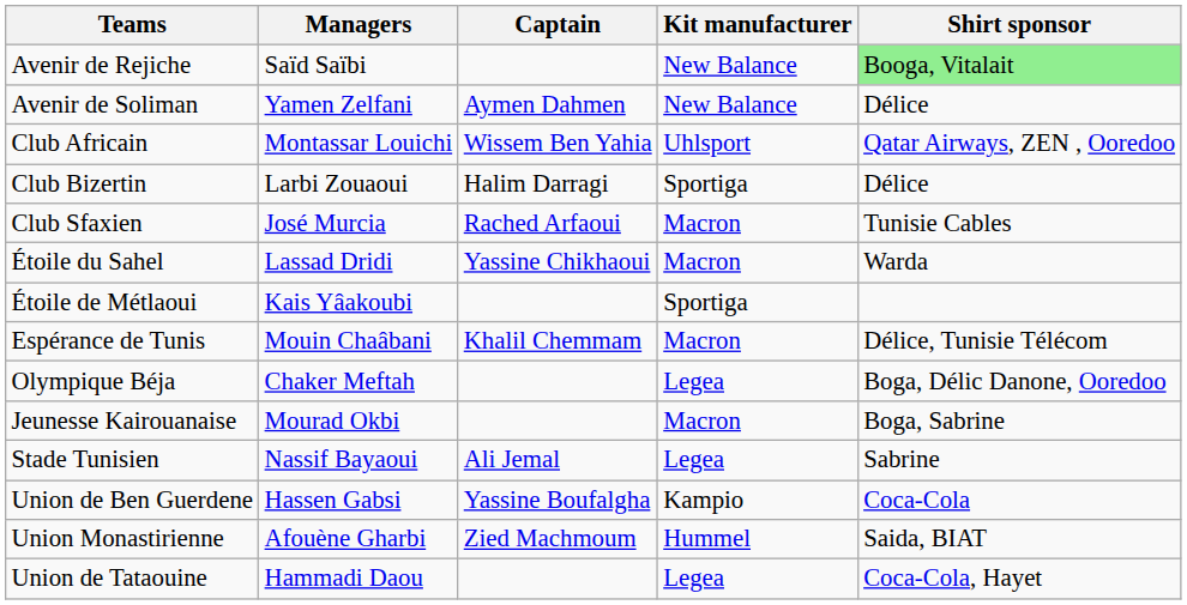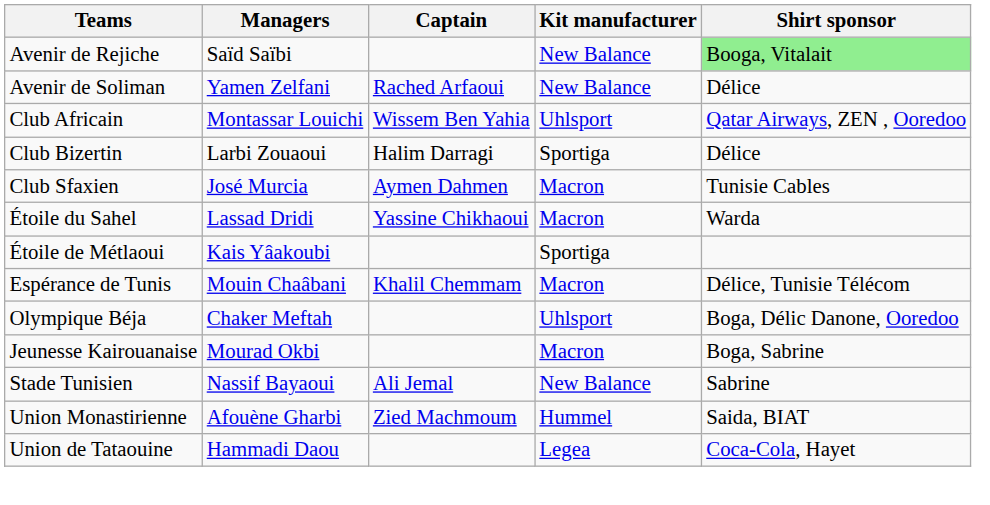Avenir de Soliman | Captain: Aymen Dahmen -> Rached Arfaoui
Club Sfaxien | Captain: Rached Arfaoui -> Aymen Dahmen
Olympique Béja | Kit manufacturer: Legea -> Uhlsport
Stade Tunisien | Kit manufacturer: Legea -> New Balance
- row: Union de Ben Guerdene | Hassen Gabsi | Yassine Boufalgha | Kampio | Coca-Cola
